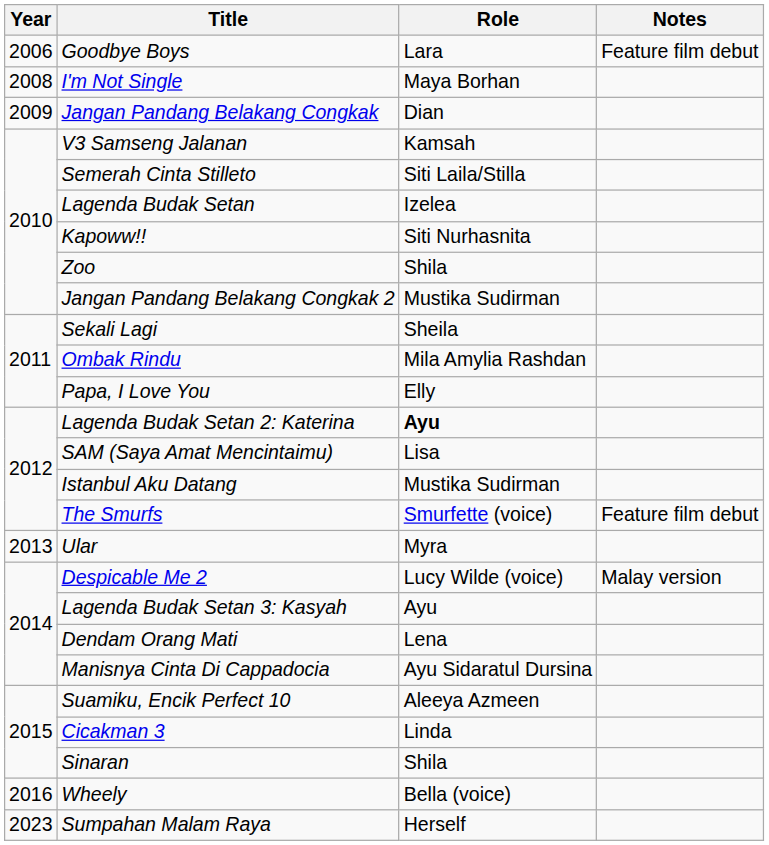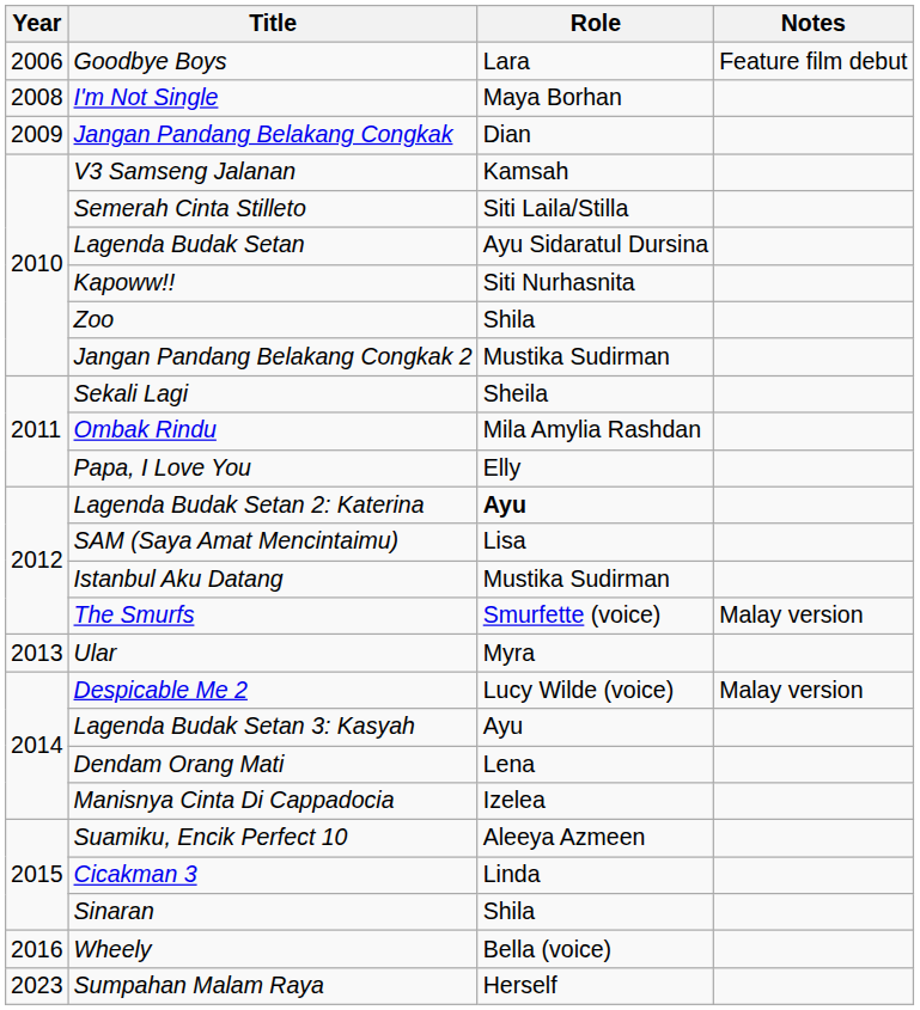Lagenda Budak Setan | Role: Izelea -> Ayu Sidaratul Dursina
The Smurfs | Notes: Feature film debut -> Malay version
Manisnya Cinta Di Cappadocia | Role: Ayu Sidaratul Dursina -> Izelea
